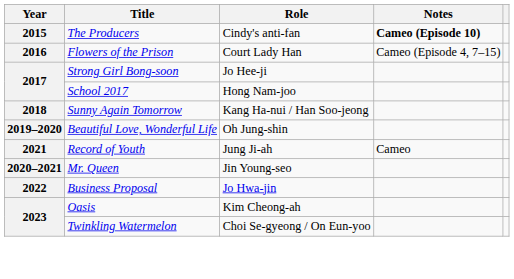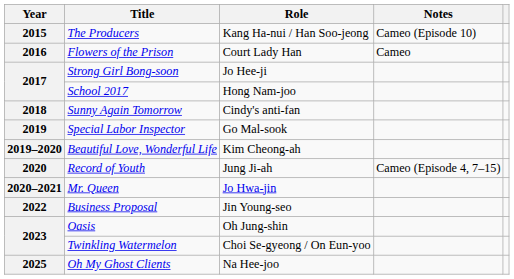The Producers | Role: Cindy's anti-fan -> Kang Ha-nui / Han Soo-jeong
The Producers | Notes: bold -> normal
Flowers of the Prison | Notes: Cameo (Episode 4, 7–15) -> Cameo
Sunny Again Tomorrow | Role: Kang Ha-nui / Han Soo-jeong -> Cindy's anti-fan
+ row: 2019 | Special Labor Inspector | Go Mal-sook
Beautiful Love, Wonderful Life | Role: Oh Jung-shin -> Kim Cheong-ah
Record of Youth | Year: 2021 -> 2020
Record of Youth | Notes: Cameo -> Cameo (Episode 4, 7–15)
Mr. Queen | Role: Jin Young-seo -> Jo Hwa-jin
Business Proposal | Role: Jo Hwa-jin -> Jin Young-seo
Oasis | Role: Kim Cheong-ah -> Oh Jung-shin
+ row: 2025 | Oh My Ghost Clients | Na Hee-joo
